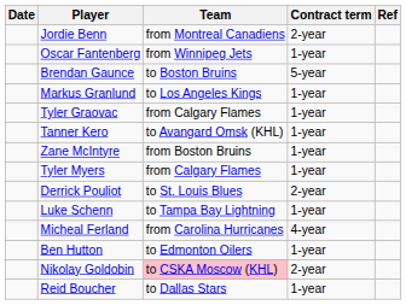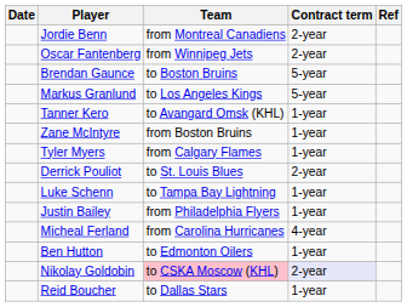Oscar Fantenberg | Contract term: 1-year -> 2-year
Markus Granlund | Contract term: 1-year -> 5-year
- row: Tyler Graovac | from Calgary Flames | 1-year
+ row: Justin Bailey | from Philadelphia Flyers | 1-year
Nikolay Goldobin | Contract term: no background -> lavender background
